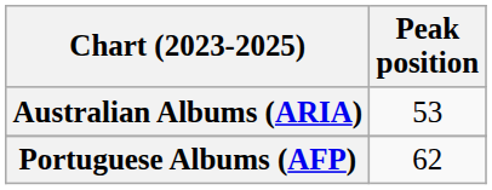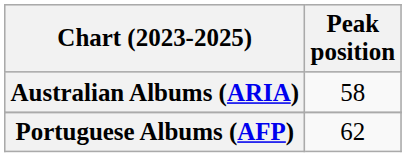Australian Albums (ARIA) | Peak position: 53 -> 58
